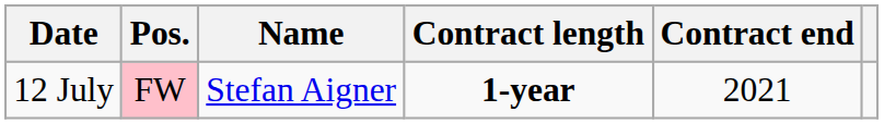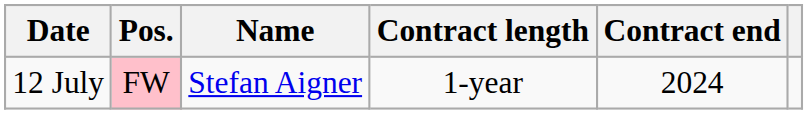12 July | Contract length: bold -> normal
12 July | Contract end: 2021 -> 2024
